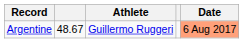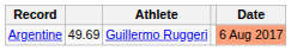Argentine | column 2: 48.67 -> 49.69
